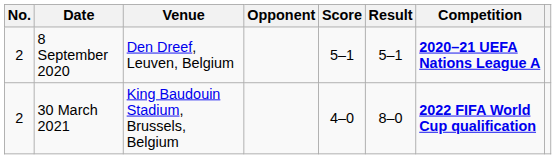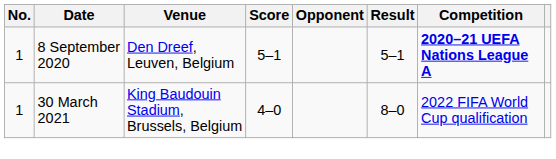columns swapped: Opponent <-> Score
8 September 2020 | No.: 2 -> 1
30 March 2021 | No.: 2 -> 1
30 March 2021 | Competition: bold -> normal
